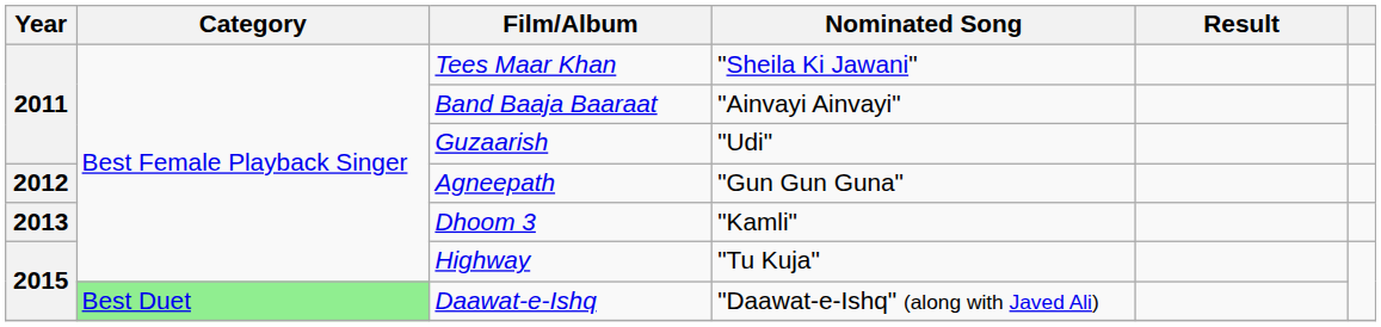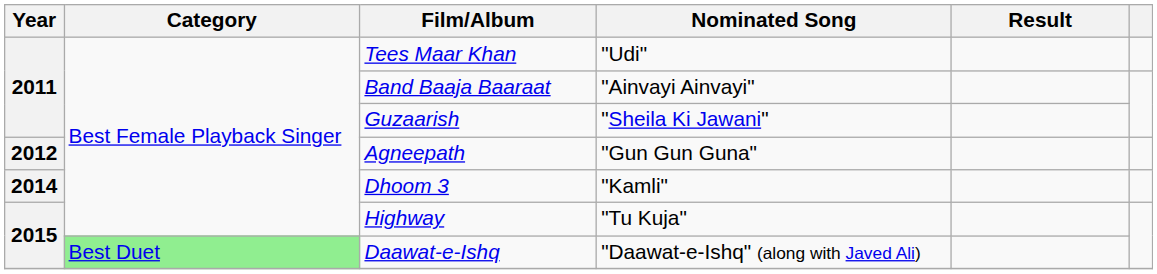Tees Maar Khan | Nominated Song: "Sheila Ki Jawani" -> "Udi"
Guzaarish | Nominated Song: "Udi" -> "Sheila Ki Jawani"
Dhoom 3 | Year: 2013 -> 2014
